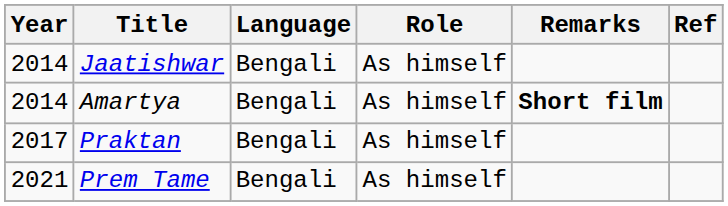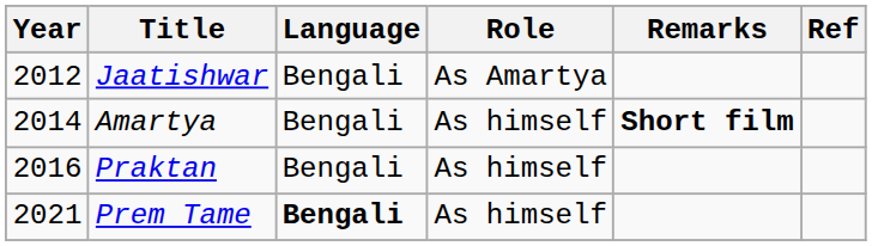Jaatishwar | Year: 2014 -> 2012
Jaatishwar | Role: As himself -> As Amartya
Praktan | Year: 2017 -> 2016
Prem Tame | Language: normal -> bold
